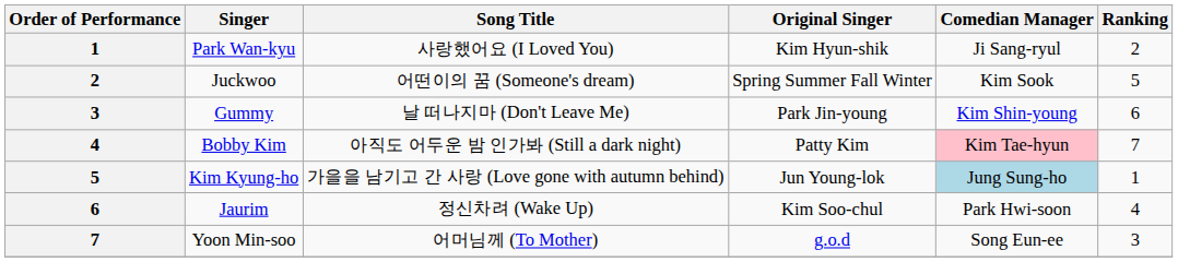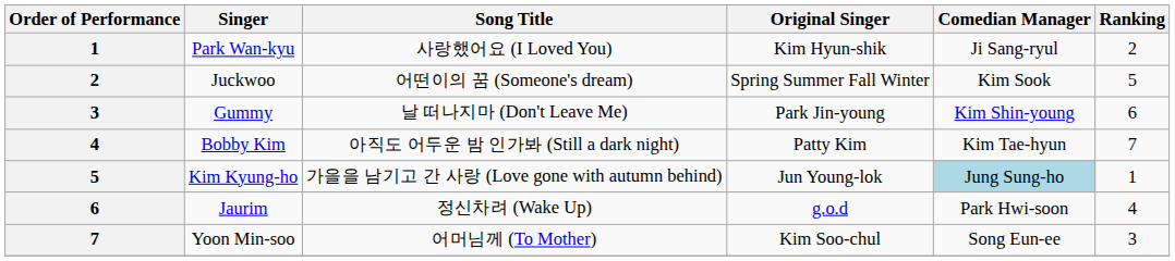Bobby Kim | Comedian Manager: pink background -> no background
Jaurim | Original Singer: Kim Soo-chul -> g.o.d
Yoon Min-soo | Original Singer: g.o.d -> Kim Soo-chul
